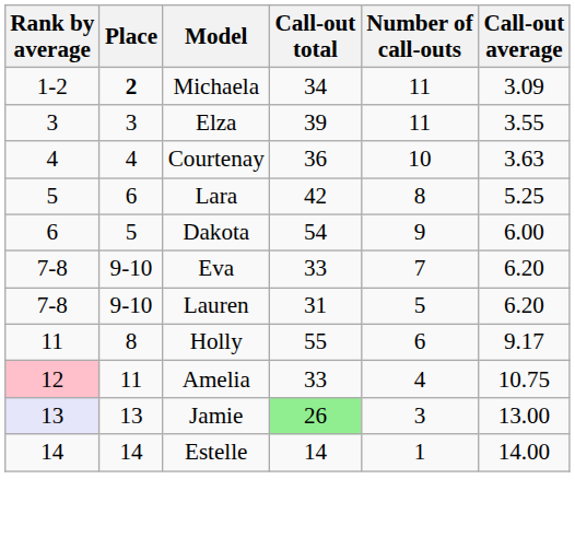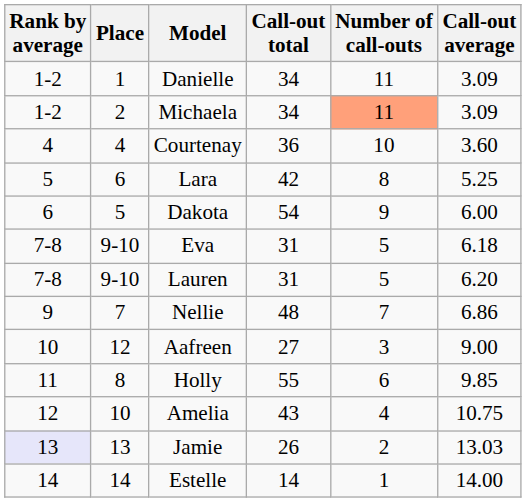+ row: 1-2 | 1 | Danielle | 34 | 11 | 3.09
Michaela | Place: bold -> normal
Michaela | Number of call-outs: no background -> lightsalmon background
- row: 3 | 3 | Elza | 39 | 11 | 3.55
Courtenay | Call-out average: 3.63 -> 3.60
Eva | Call-out total: 33 -> 31
Eva | Number of call-outs: 7 -> 5
Eva | Call-out average: 6.20 -> 6.18
+ row: 9 | 7 | Nellie | 48 | 7 | 6.86
+ row: 10 | 12 | Aafreen | 27 | 3 | 9.00
Holly | Call-out average: 9.17 -> 9.85
Amelia | Rank by average: pink background -> no background
Amelia | Place: 11 -> 10
Amelia | Call-out total: 33 -> 43
Jamie | Call-out total: lightgreen background -> no background
Jamie | Number of call-outs: 3 -> 2
Jamie | Call-out average: 13.00 -> 13.03
